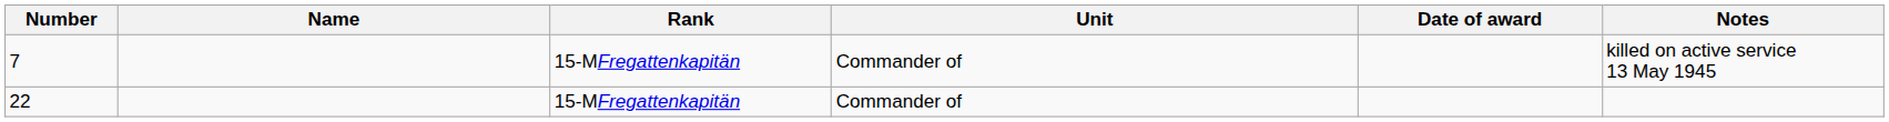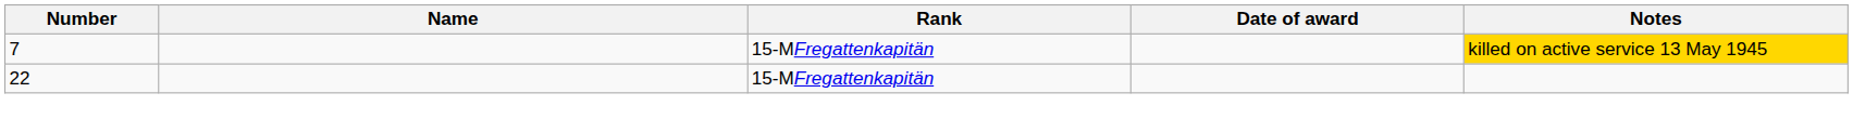- column: Unit | Commander of | Commander of
7 | Notes: no background -> gold background
